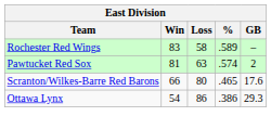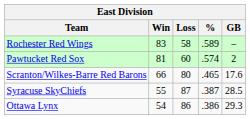Pawtucket Red Sox | Loss: 63 -> 60
+ row: Syracuse SkyChiefs | 55 | 87 | .387 | 28.5
